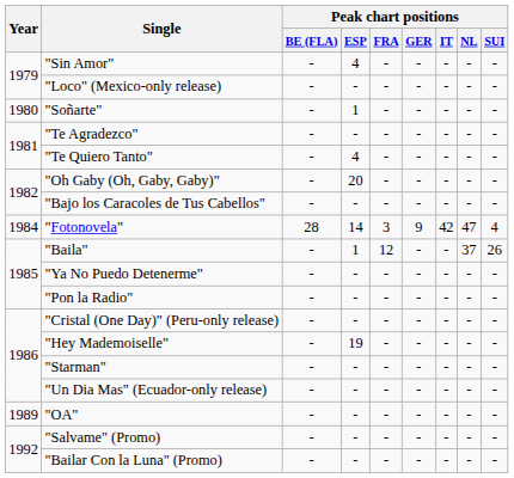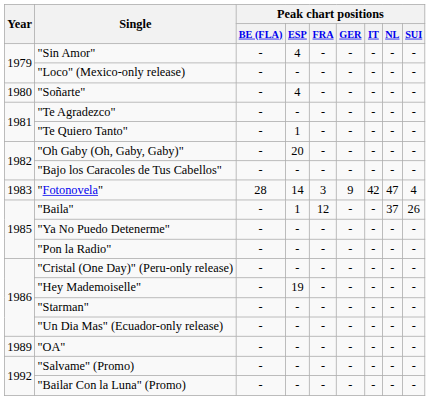"Soñarte" | Peak chart positions / ESP: 1 -> 4
"Te Quiero Tanto" | Peak chart positions / ESP: 4 -> 1
"Fotonovela" | Year: 1984 -> 1983
